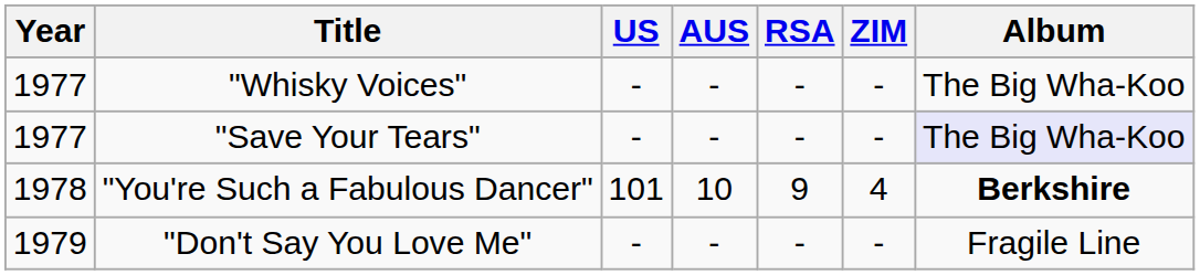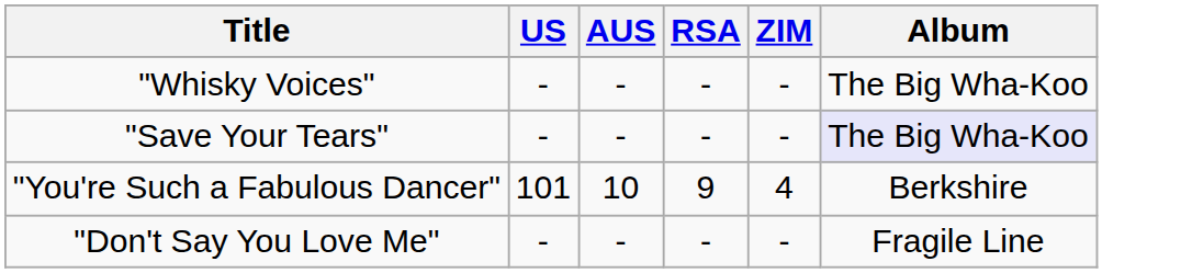- column: Year | 1977 | 1977 | 1978 | 1979
"You're Such a Fabulous Dancer" | Album: bold -> normal
